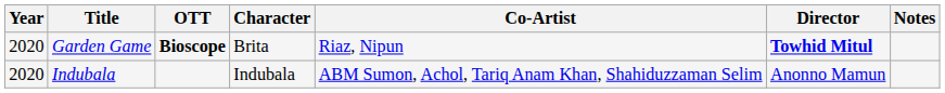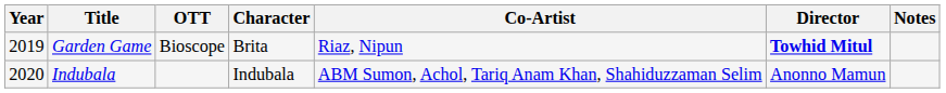Garden Game | Year: 2020 -> 2019
Garden Game | OTT: bold -> normal
